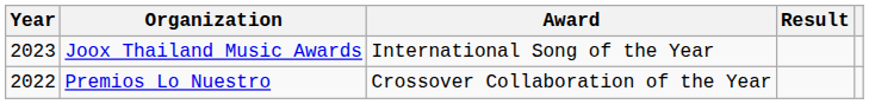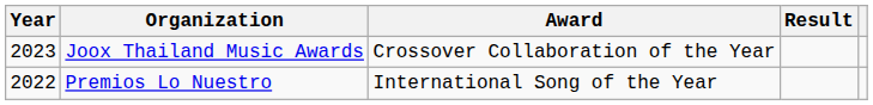Joox Thailand Music Awards | Award: International Song of the Year -> Crossover Collaboration of the Year
Premios Lo Nuestro | Award: Crossover Collaboration of the Year -> International Song of the Year
